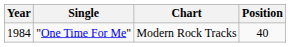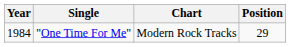"One Time For Me" | Position: 40 -> 29
